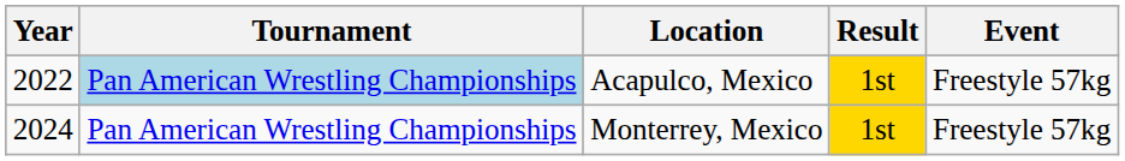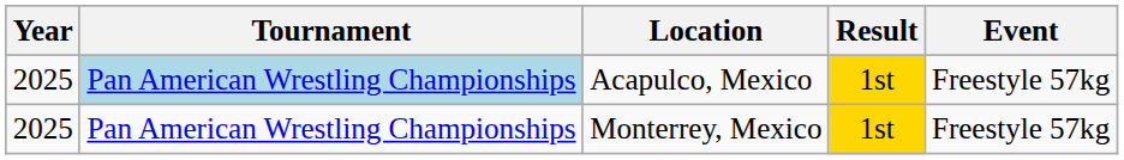Acapulco, Mexico | Year: 2022 -> 2025
Monterrey, Mexico | Year: 2024 -> 2025
